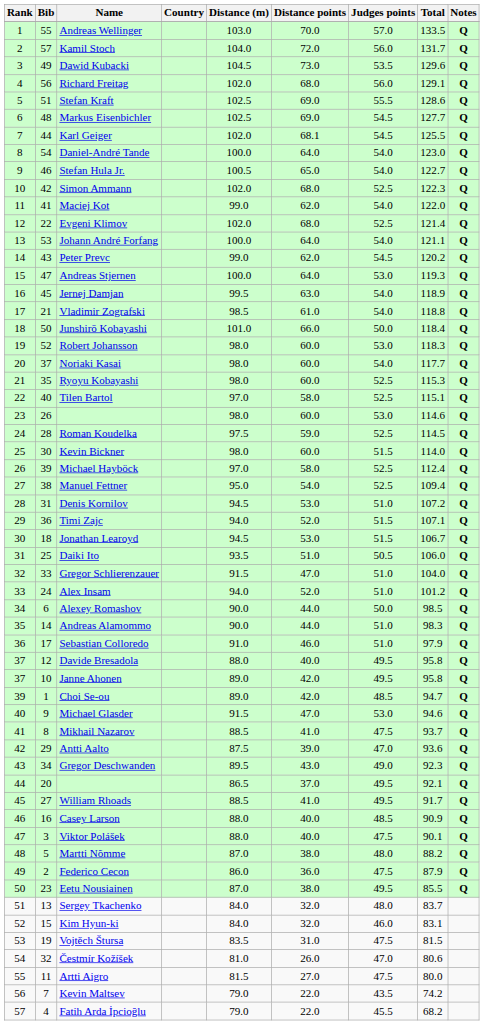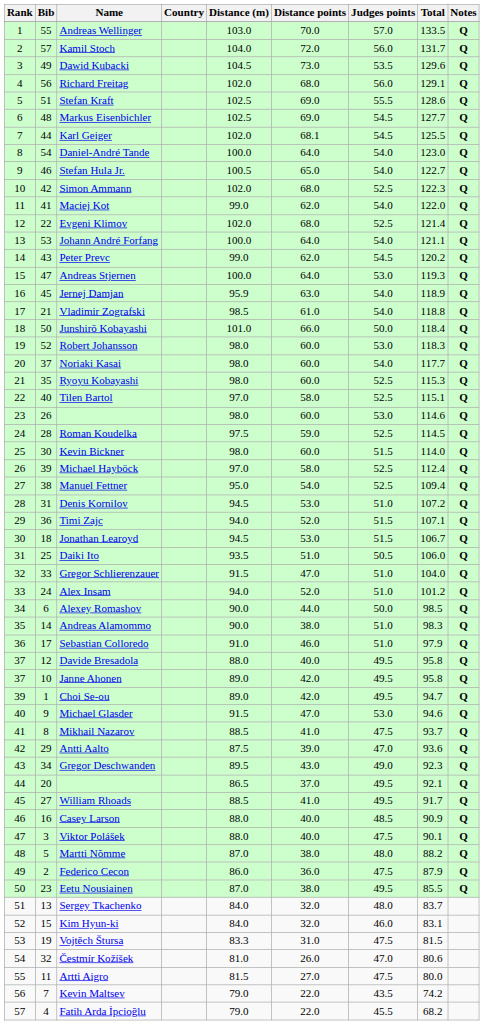Jernej Damjan | Distance (m): 99.5 -> 95.9
Andreas Alamommo | Distance points: 44.0 -> 38.0
Choi Se-ou | Judges points: 48.5 -> 49.5
Vojtěch Štursa | Distance (m): 83.5 -> 83.3
